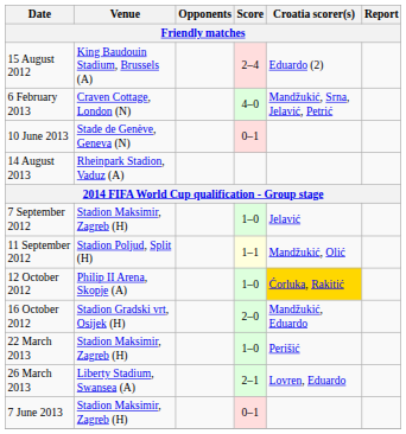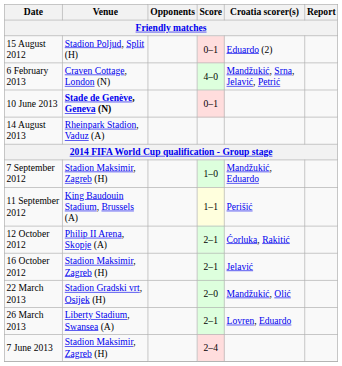15 August 2012 | Venue: King Baudouin Stadium, Brussels (A) -> Stadion Poljud, Split (H)
15 August 2012 | Score: 2–4 -> 0–1
10 June 2013 | Venue: normal -> bold
7 September 2012 | Croatia scorer(s): Jelavić -> Mandžukić, Eduardo
11 September 2012 | Venue: Stadion Poljud, Split (H) -> King Baudouin Stadium, Brussels (A)
11 September 2012 | Croatia scorer(s): Mandžukić, Olić -> Perišić
12 October 2012 | Score: 1–0 -> 2–1
12 October 2012 | Croatia scorer(s): gold background -> no background
16 October 2012 | Venue: Stadion Gradski vrt, Osijek (H) -> Stadion Maksimir, Zagreb (H)
16 October 2012 | Score: 2–0 -> 2–1
16 October 2012 | Croatia scorer(s): Mandžukić, Eduardo -> Jelavić
22 March 2013 | Venue: Stadion Maksimir, Zagreb (H) -> Stadion Gradski vrt, Osijek (H)
22 March 2013 | Score: 1–0 -> 2–0
22 March 2013 | Croatia scorer(s): Perišić -> Mandžukić, Olić
7 June 2013 | Score: 0–1 -> 2–4
